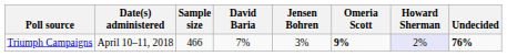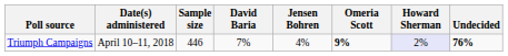Triumph Campaigns | Sample size: 466 -> 446
Triumph Campaigns | Jensen Bohren: 3% -> 4%
